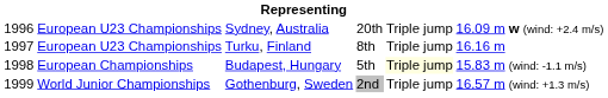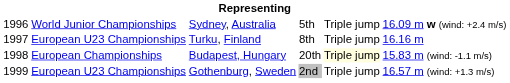Sydney, Australia | column 2: European U23 Championships -> World Junior Championships
Sydney, Australia | column 4: 20th -> 5th
Budapest, Hungary | column 4: 5th -> 20th
Gothenburg, Sweden | column 2: World Junior Championships -> European U23 Championships
